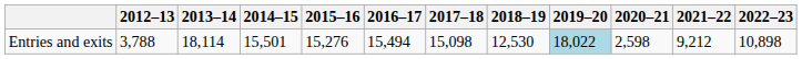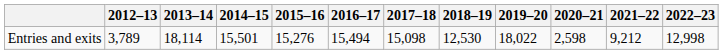Entries and exits | 2012–13: 3,788 -> 3,789
Entries and exits | 2019–20: lightblue background -> no background
Entries and exits | 2022–23: 10,898 -> 12,998
